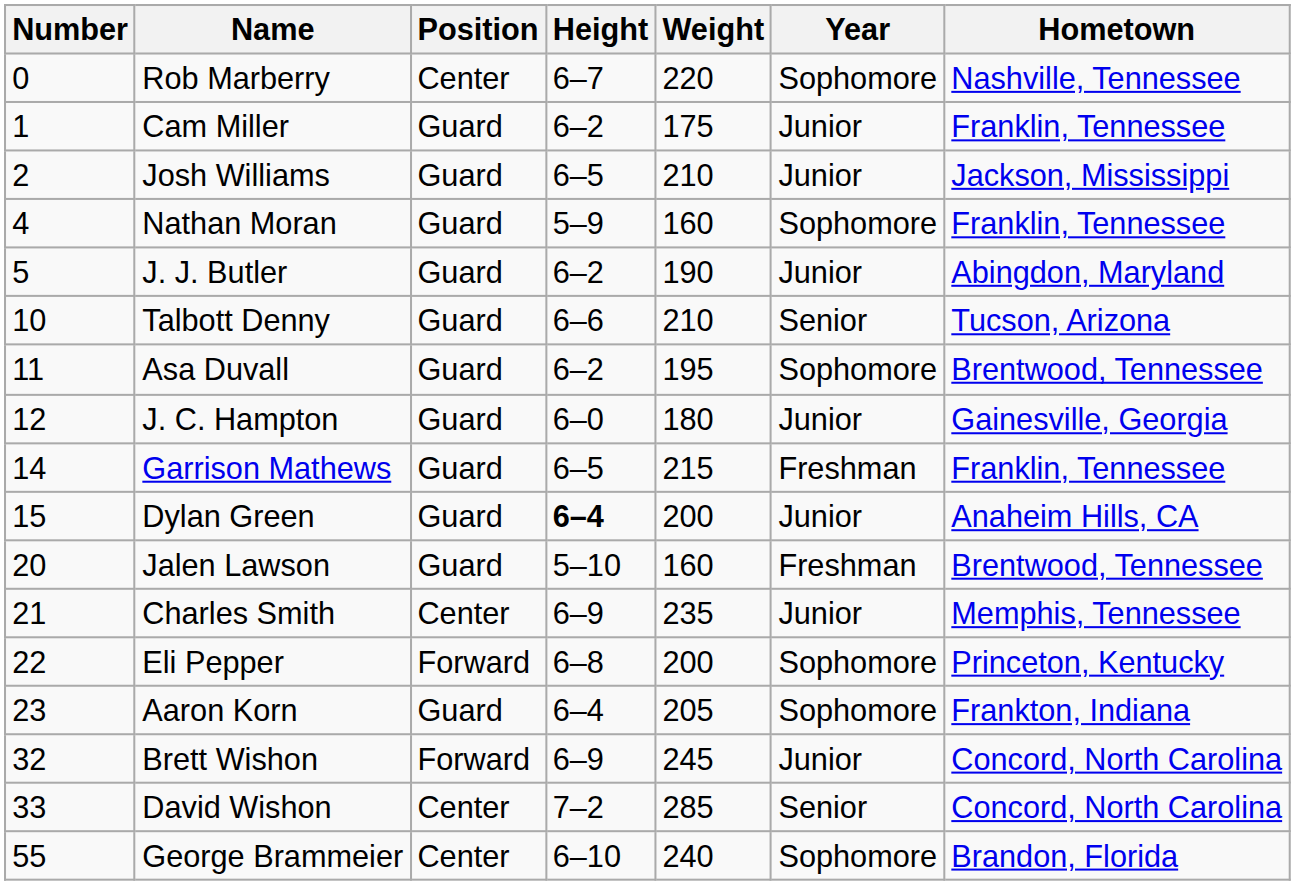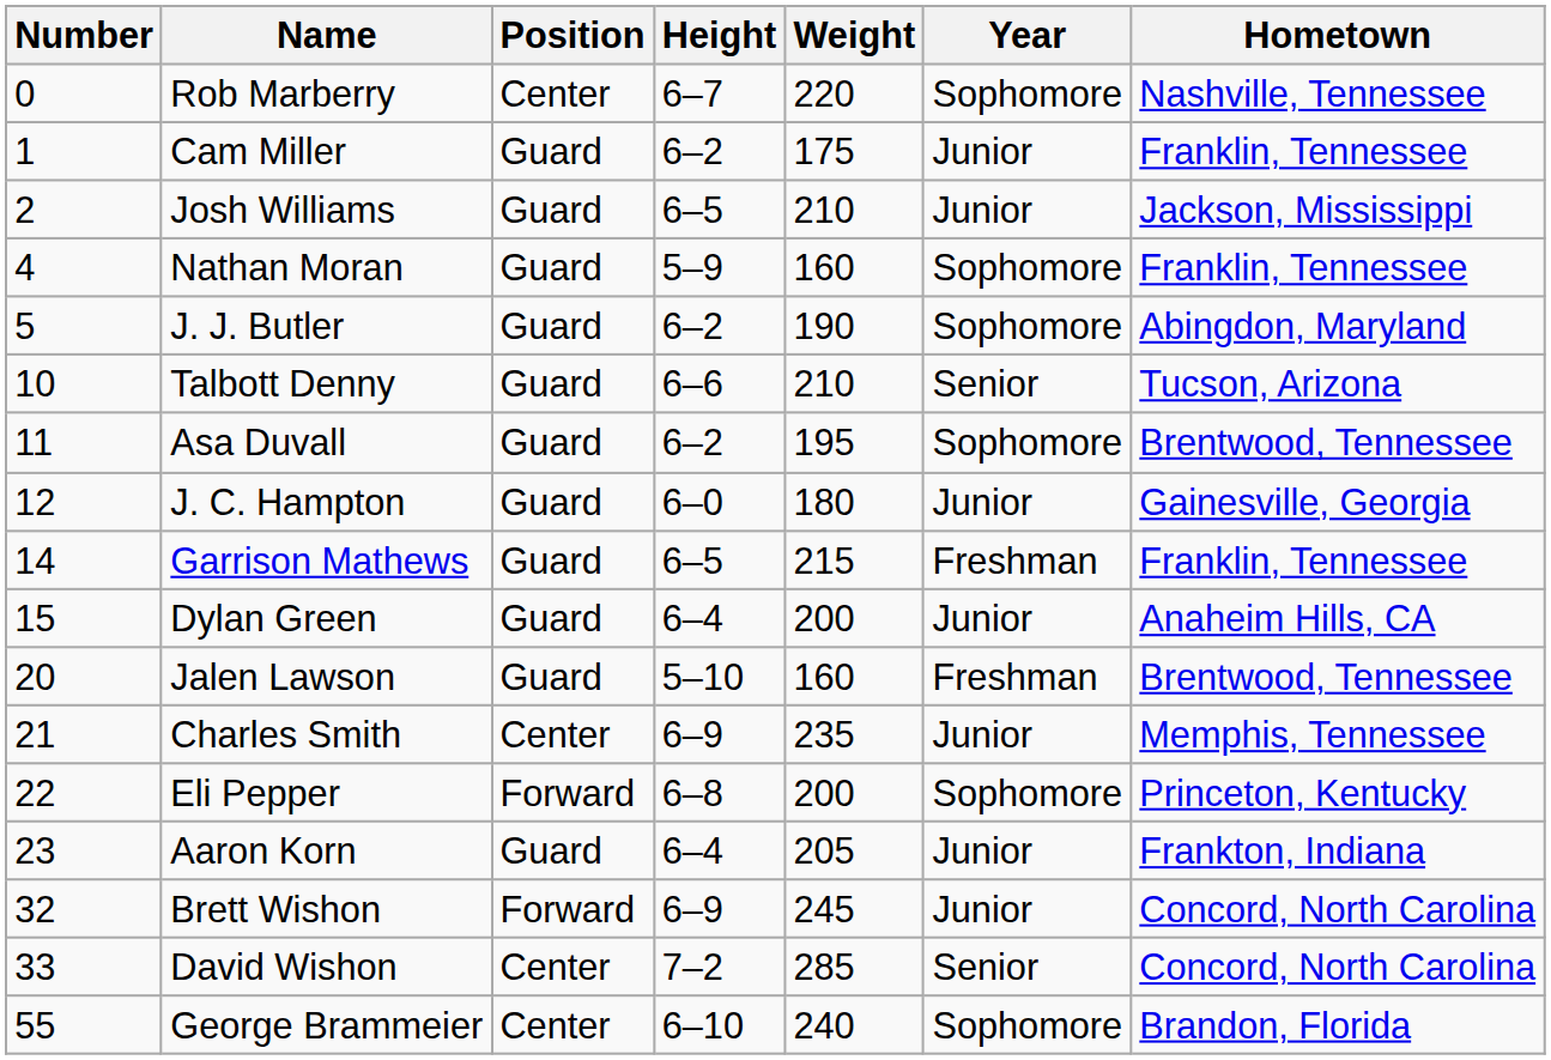J. J. Butler | Year: Junior -> Sophomore
Dylan Green | Height: bold -> normal
Aaron Korn | Year: Sophomore -> Junior
